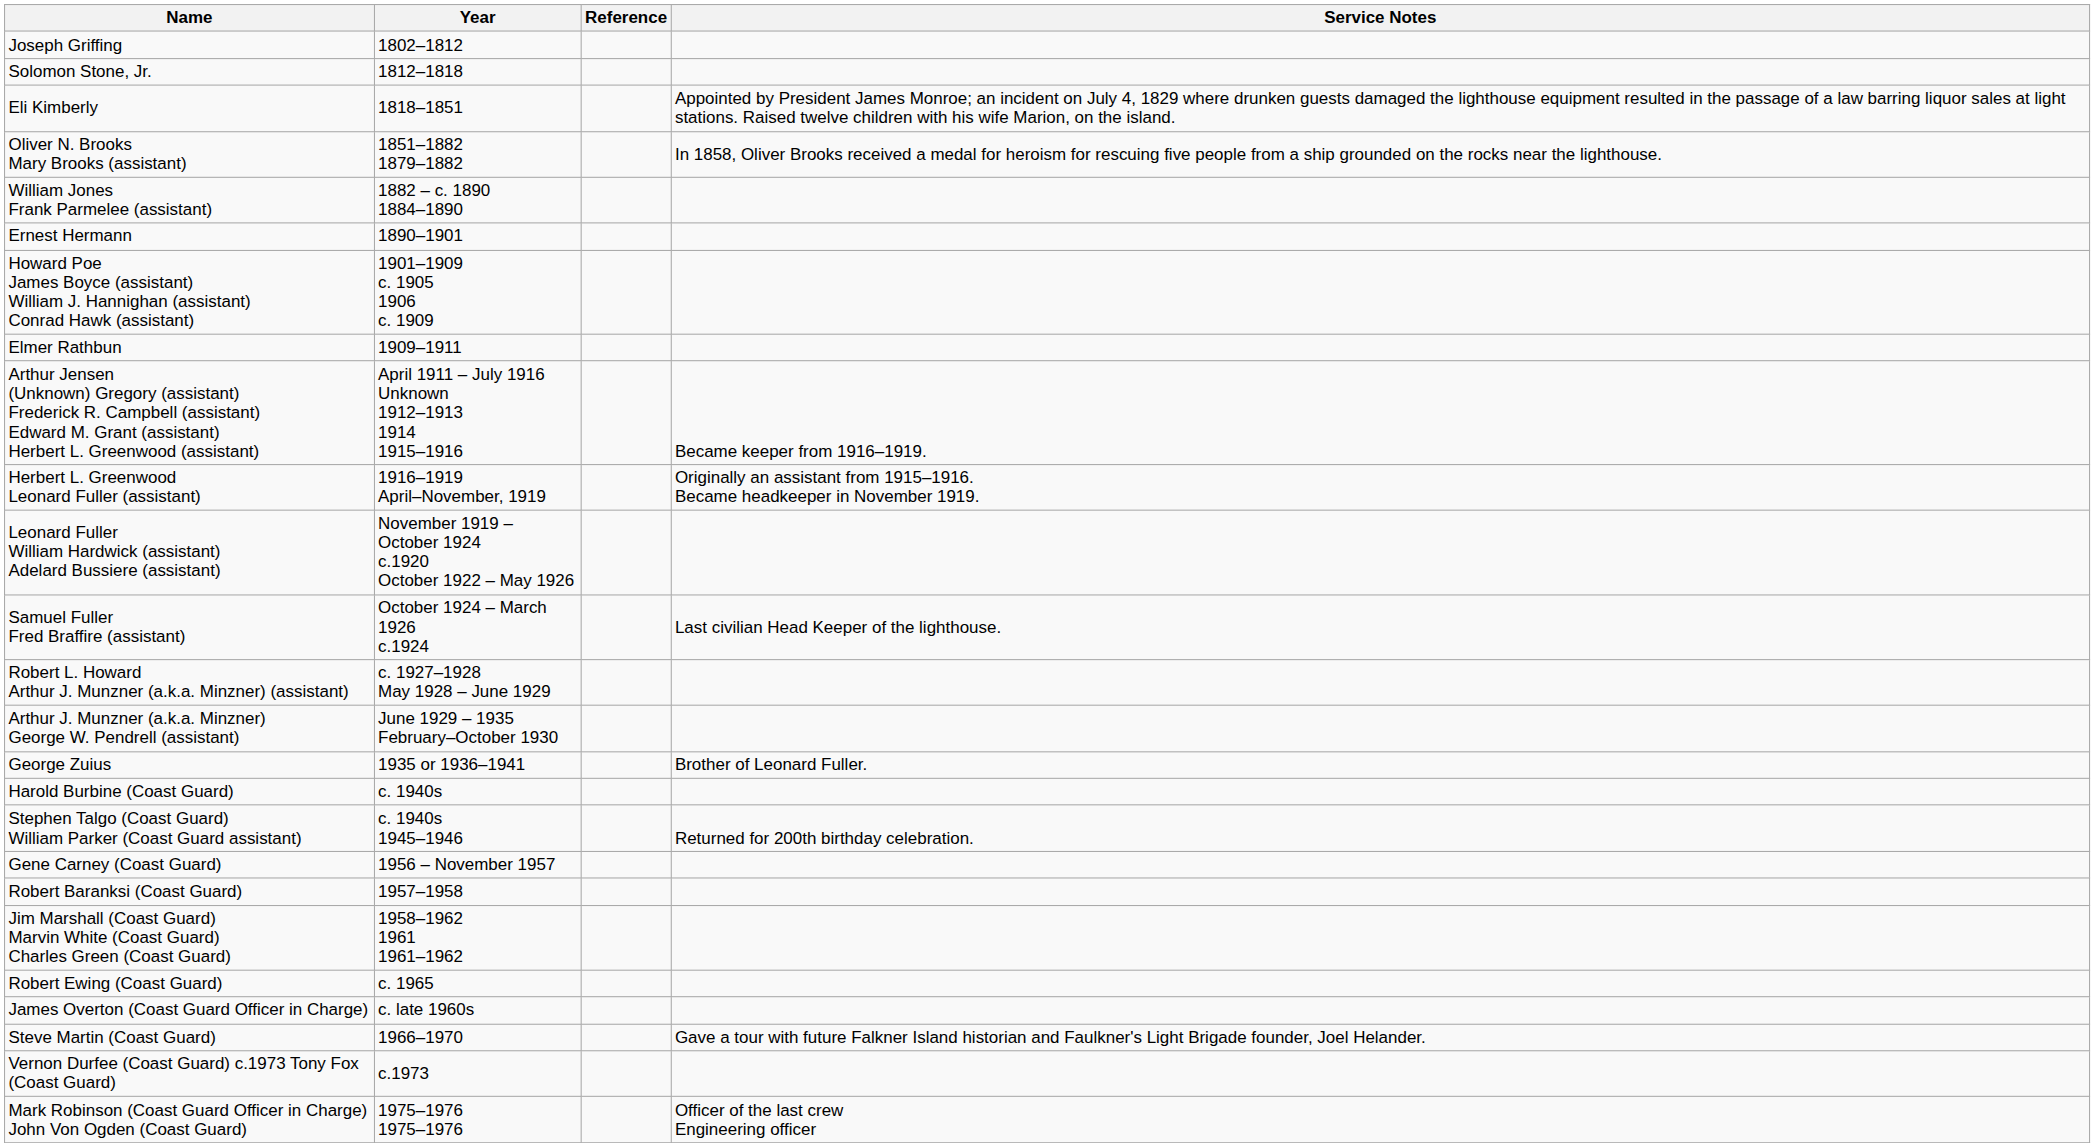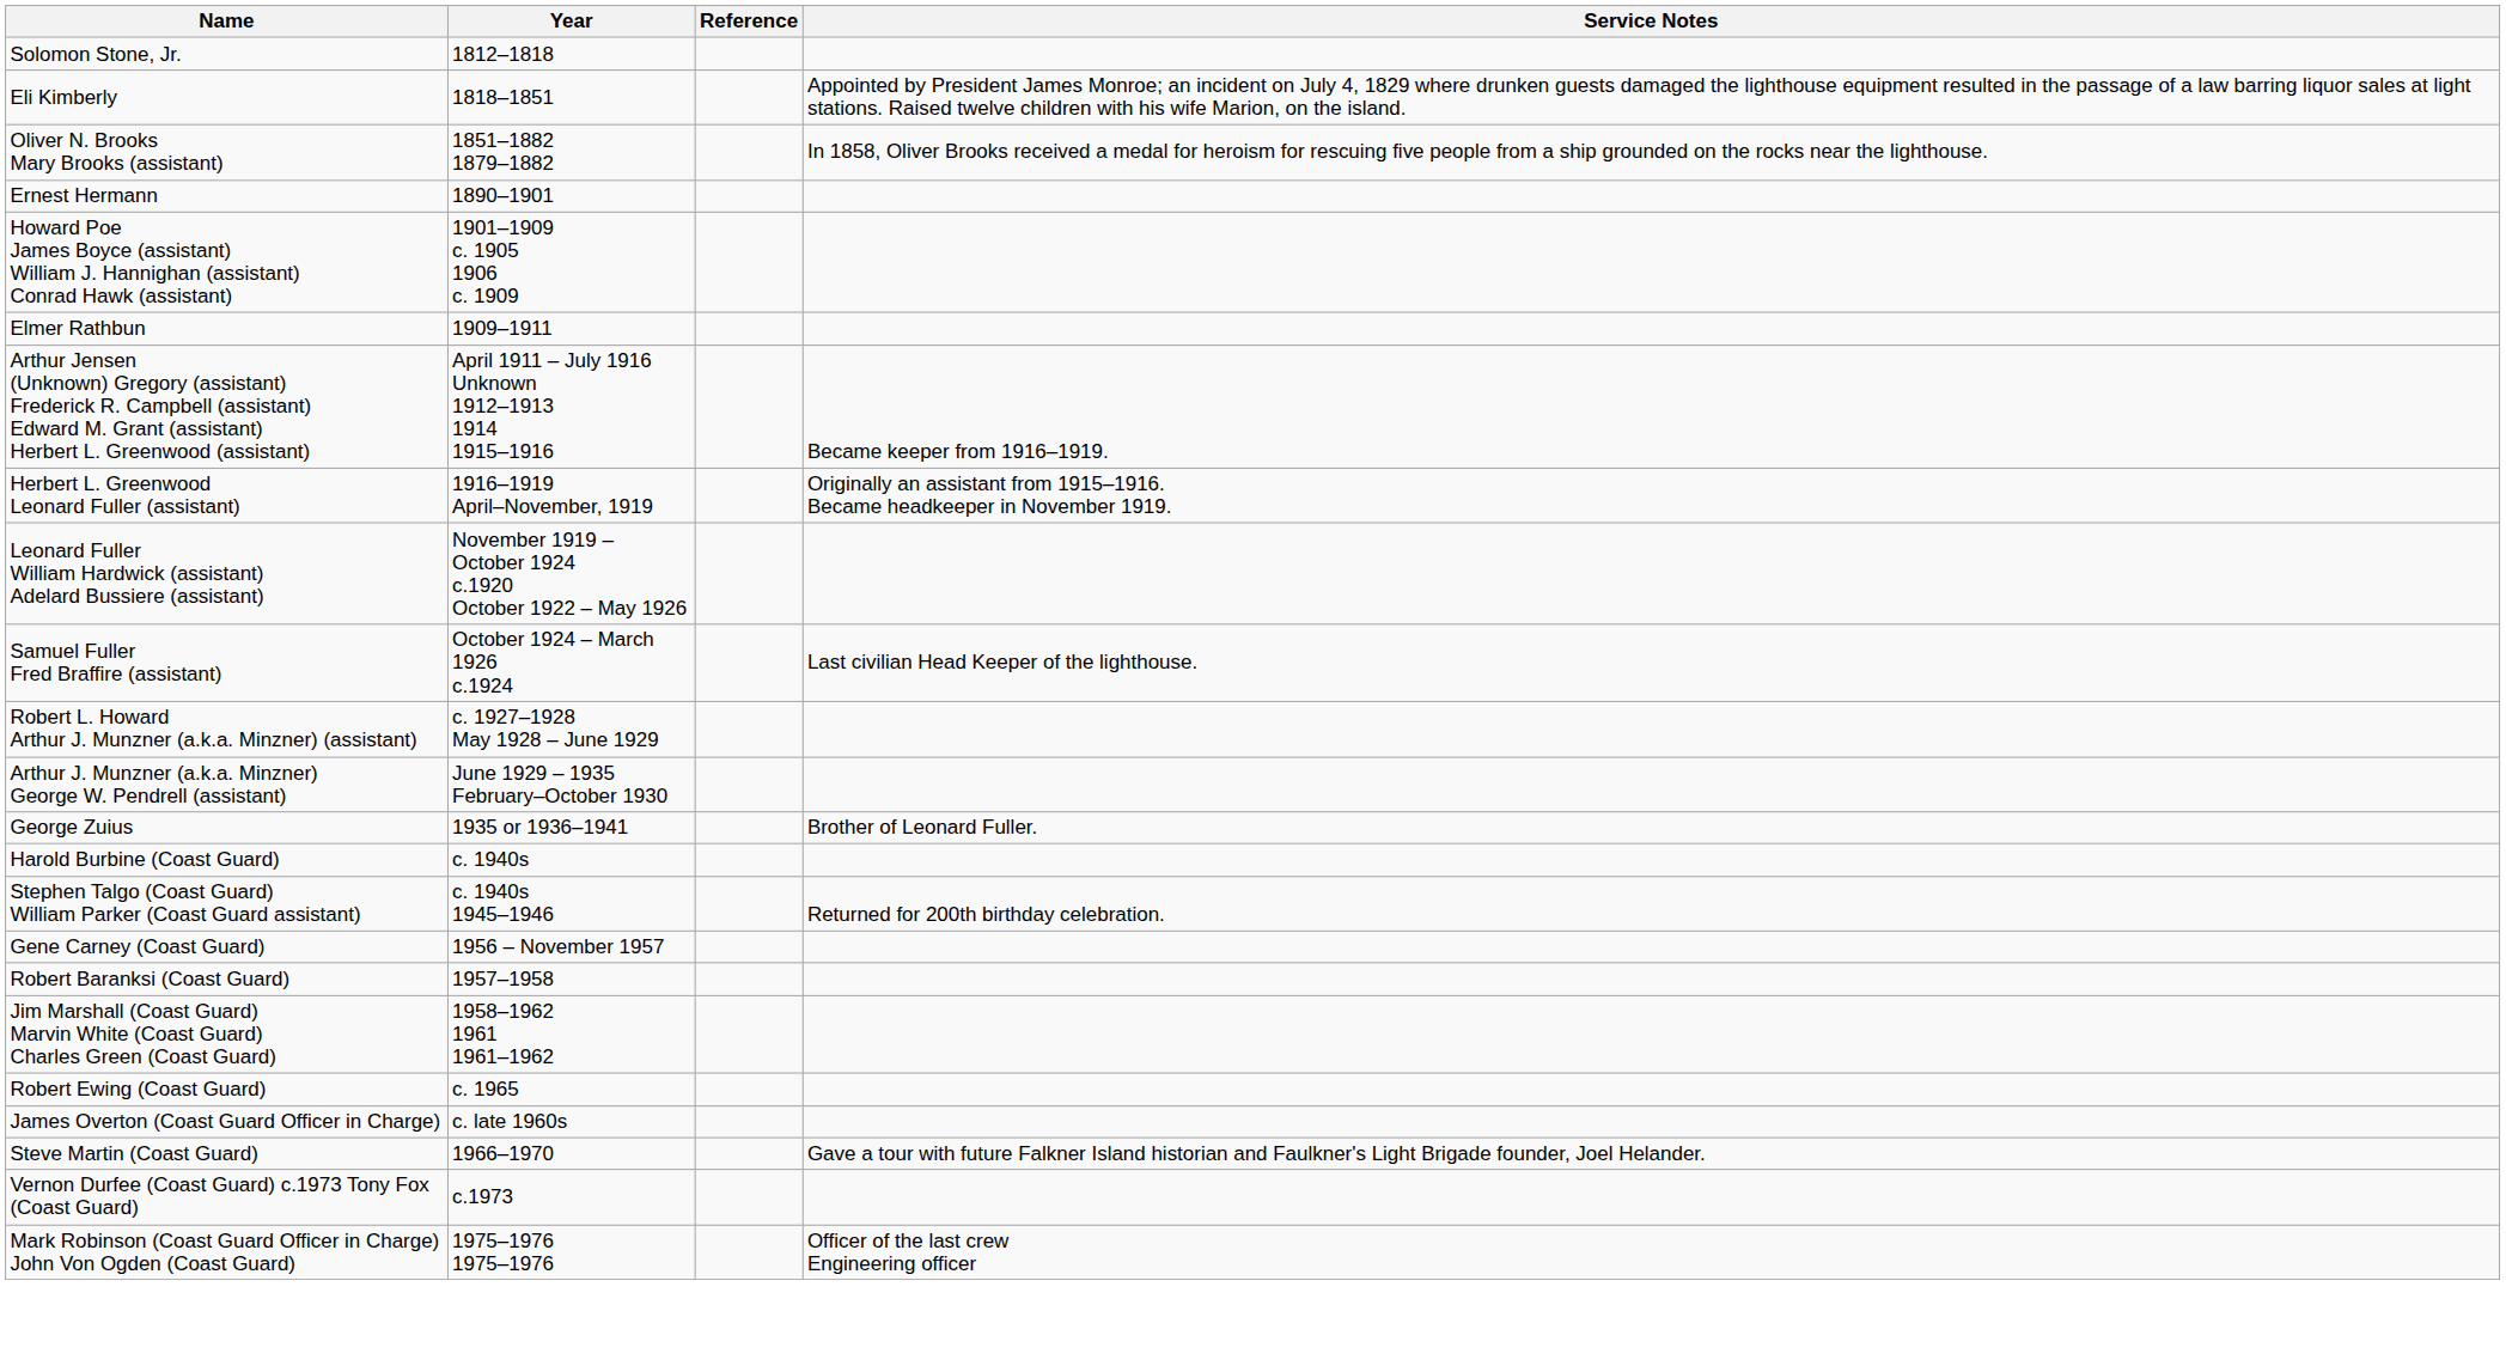- row: Joseph Griffing | 1802–1812
- row: William Jones Frank Parmelee (assistant) | 1882 – c. 1890 1884–1890
